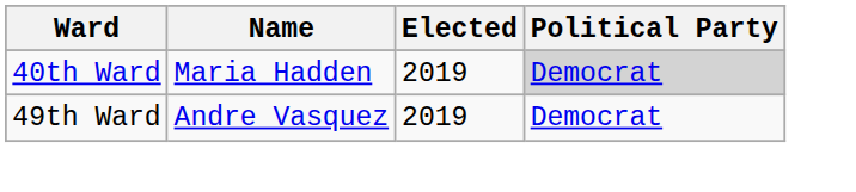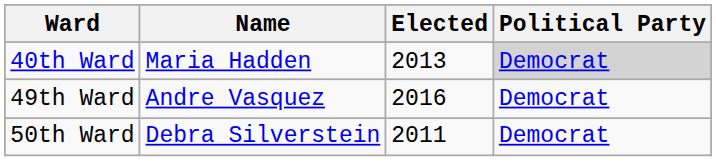40th Ward | Elected: 2019 -> 2013
49th Ward | Elected: 2019 -> 2016
+ row: 50th Ward | Debra Silverstein | 2011 | Democrat
